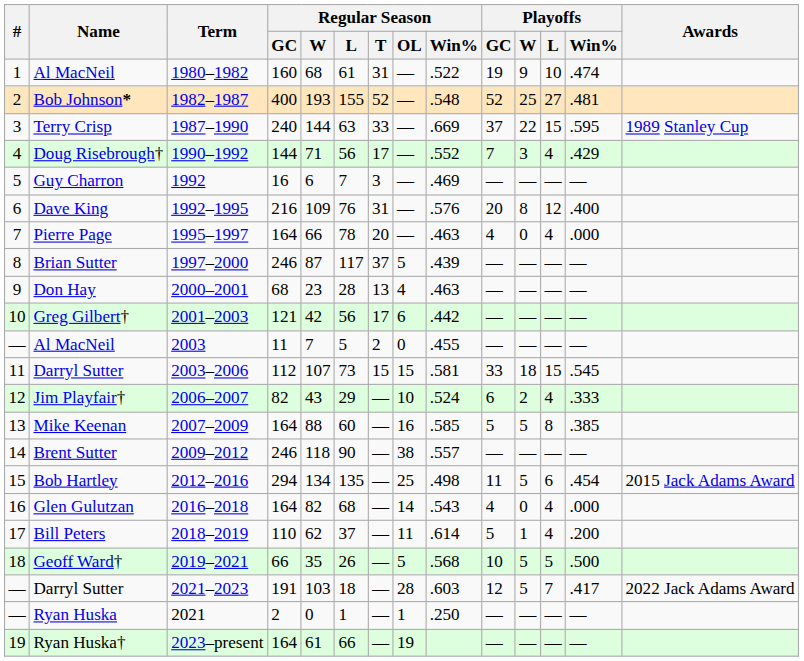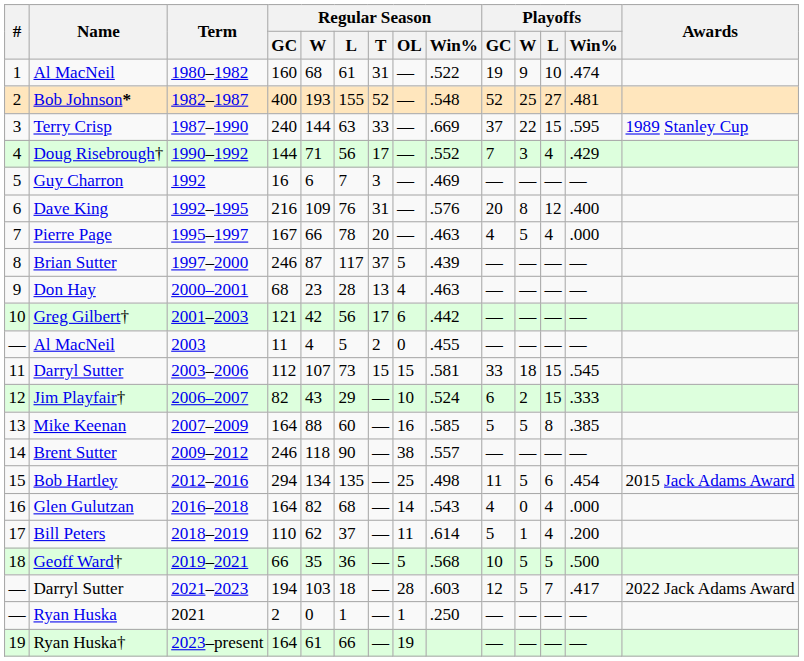Pierre Page | Regular Season / GC: 164 -> 167
Pierre Page | Playoffs / W: 0 -> 5
Al MacNeil / 2003 | Regular Season / W: 7 -> 4
Jim Playfair† | Playoffs / L: 4 -> 15
Geoff Ward† | Regular Season / L: 26 -> 36
Darryl Sutter / 2021–2023 | Regular Season / GC: 191 -> 194
